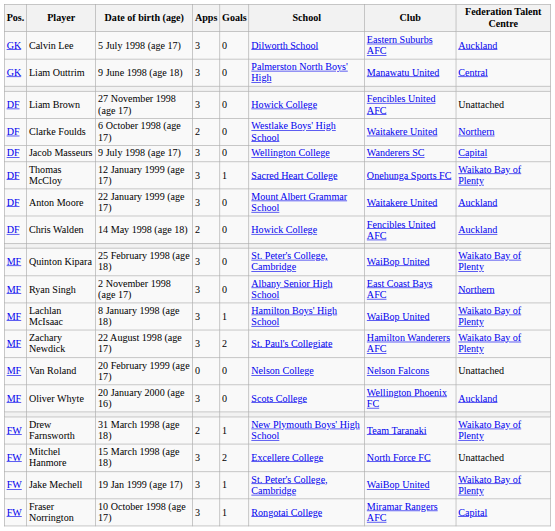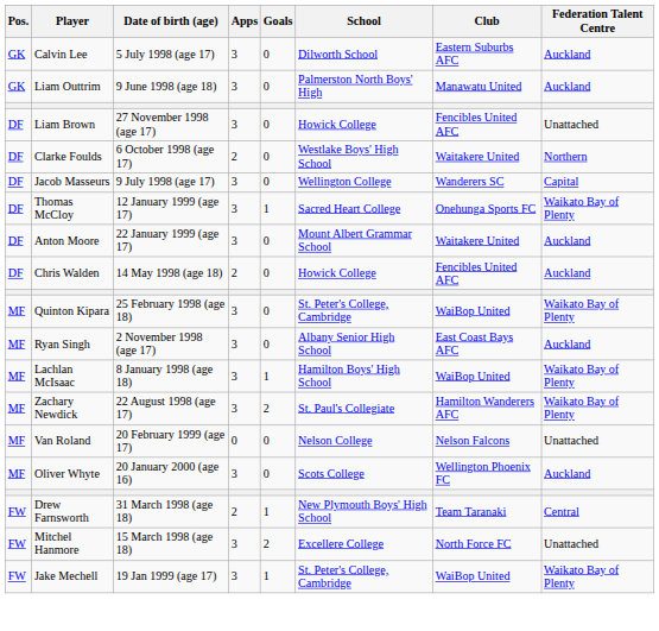Liam Outtrim | Federation Talent Centre: Central -> Auckland
Ryan Singh | Federation Talent Centre: Northern -> Auckland
Drew Farnsworth | Federation Talent Centre: Waikato Bay of Plenty -> Central
- row: FW | Fraser Norrington | 10 October 1998 (age 17) | 3 | 1 | Rongotai College | Miramar Rangers AFC | Capital
